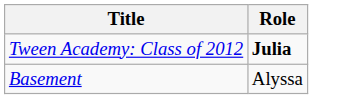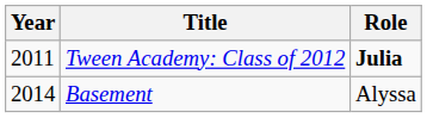+ column: Year | 2011 | 2014
